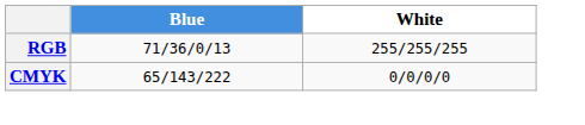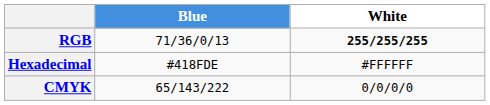RGB | White: normal -> bold
+ row: Hexadecimal | #418FDE | #FFFFFF
